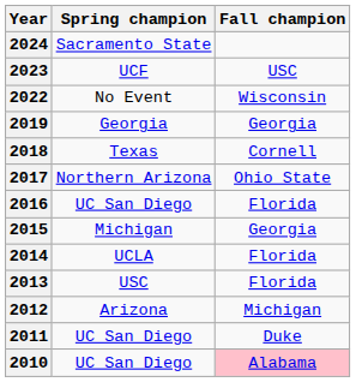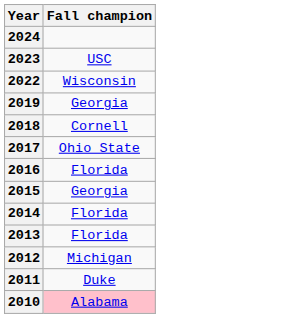- column: Spring champion | Sacramento State | UCF | No Event | Georgia | Texas | Northern Arizona | UC San Diego | Michigan | UCLA | USC | Arizona | UC San Diego | UC San Diego
